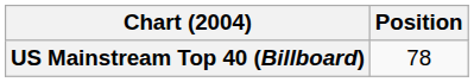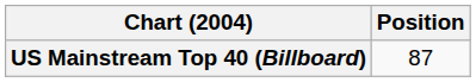US Mainstream Top 40 (Billboard) | Position: 78 -> 87
